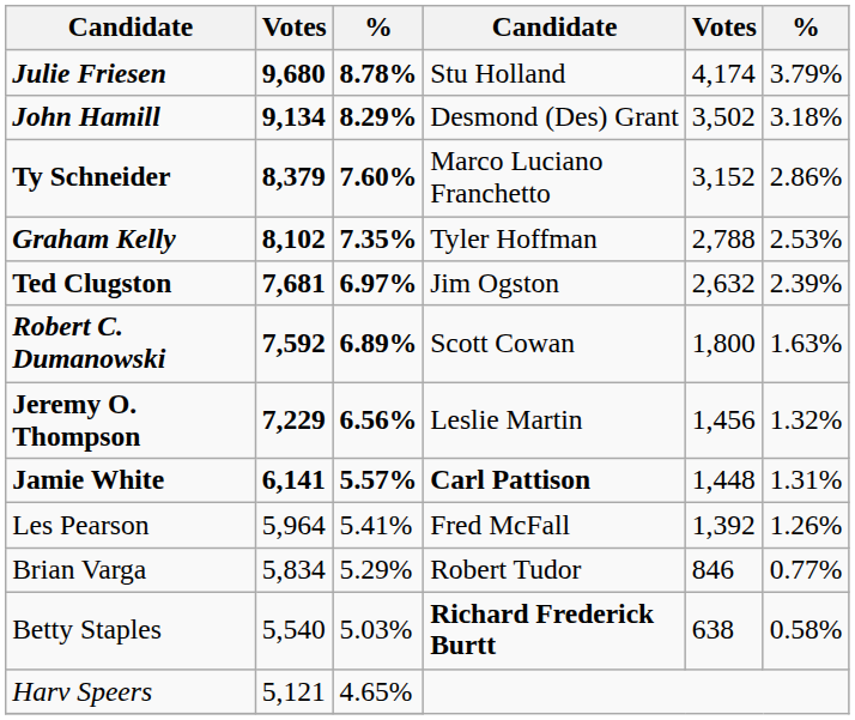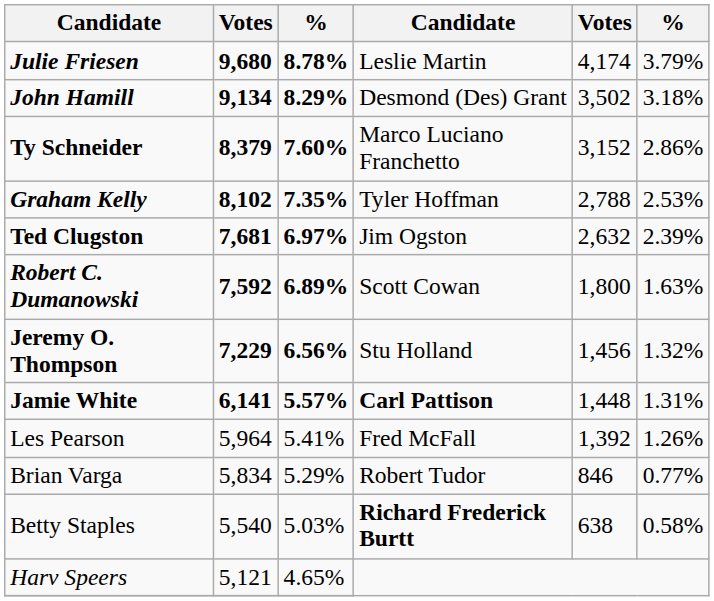Julie Friesen | column 4: Stu Holland -> Leslie Martin
Jeremy O. Thompson | column 4: Leslie Martin -> Stu Holland
